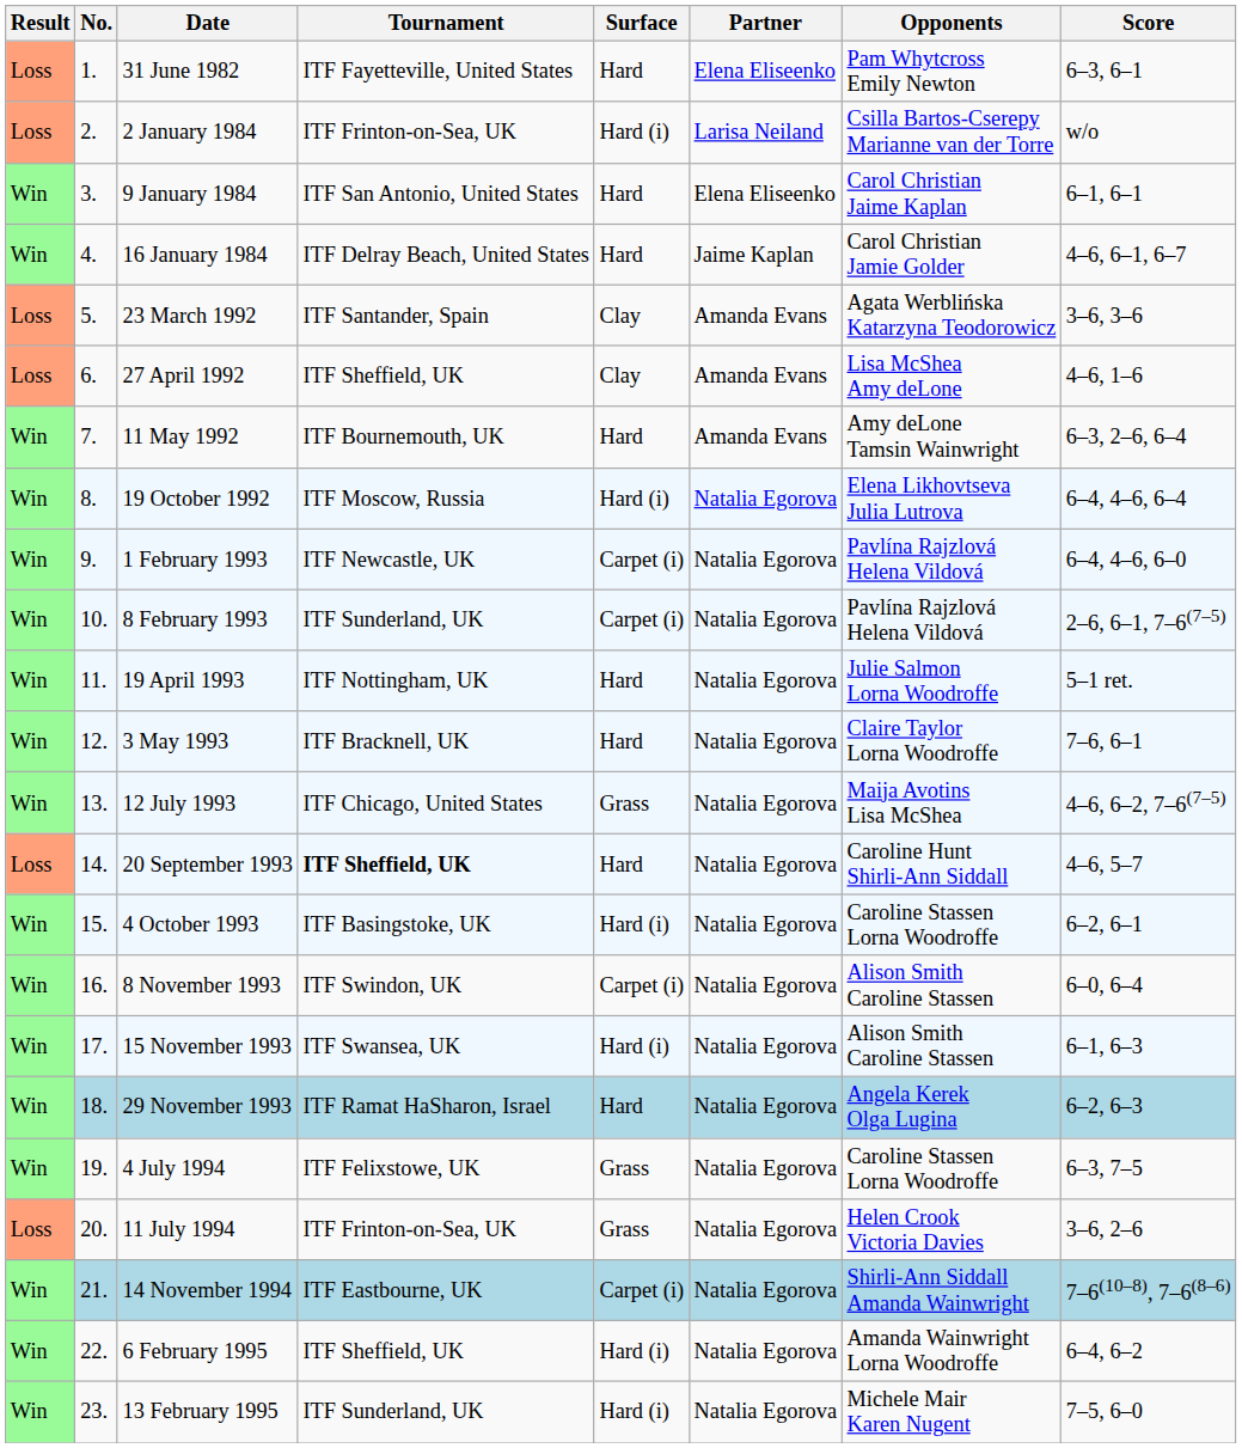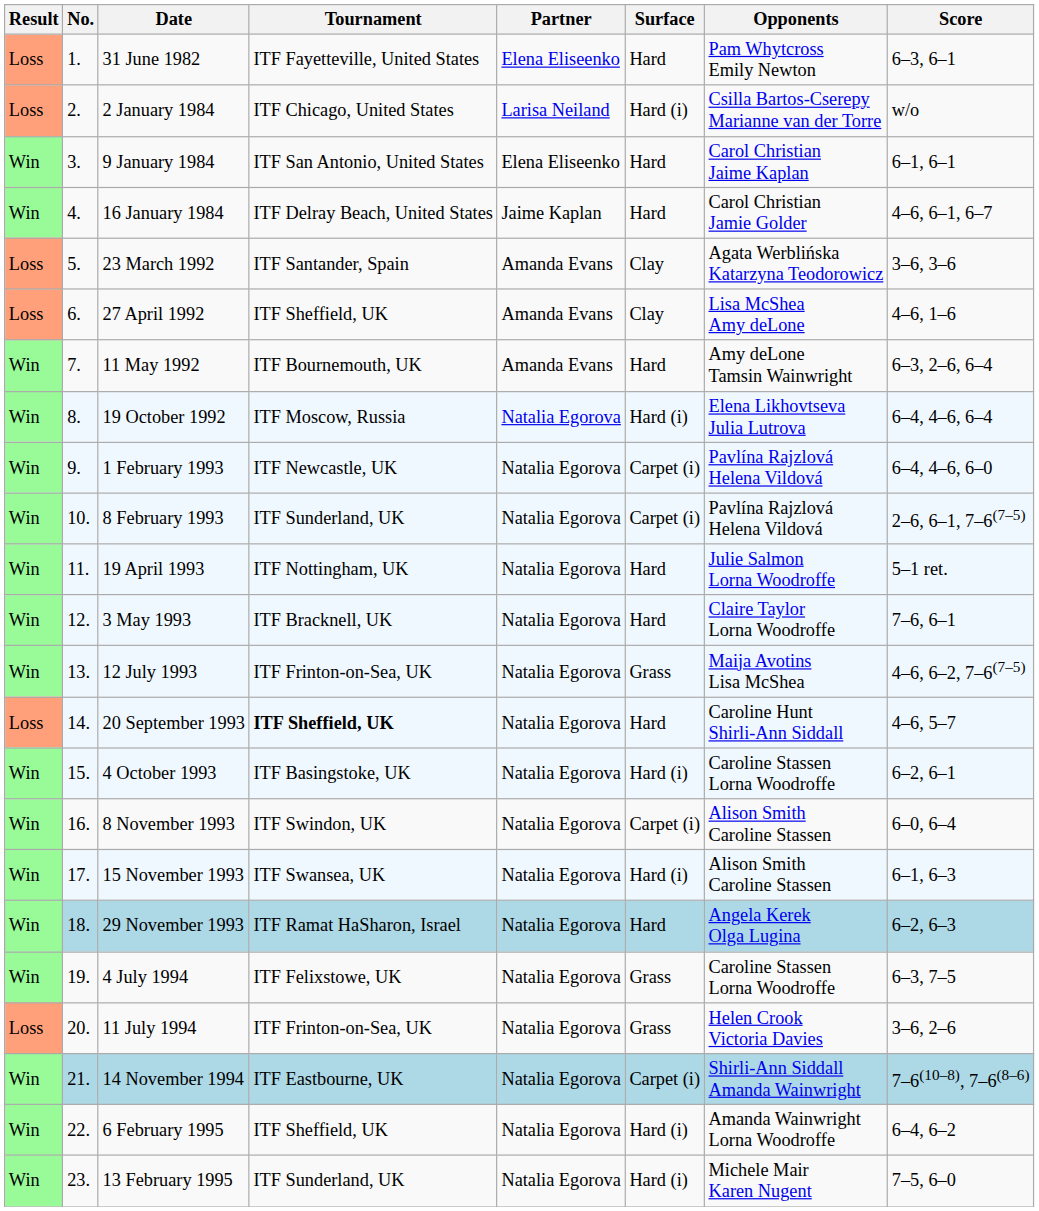columns swapped: Surface <-> Partner
2 January 1984 | Tournament: ITF Frinton-on-Sea, UK -> ITF Chicago, United States
12 July 1993 | Tournament: ITF Chicago, United States -> ITF Frinton-on-Sea, UK
